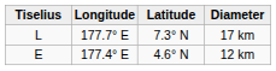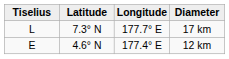columns swapped: Latitude <-> Longitude
